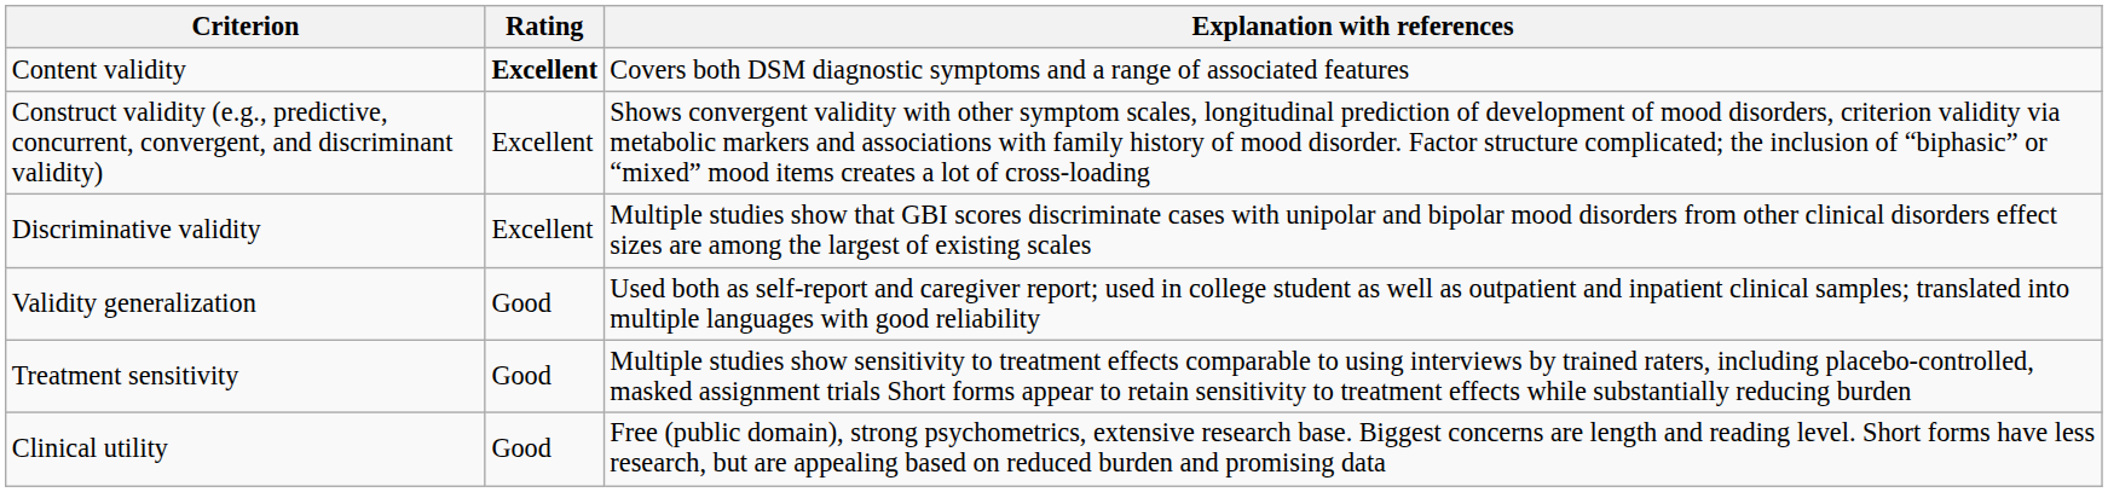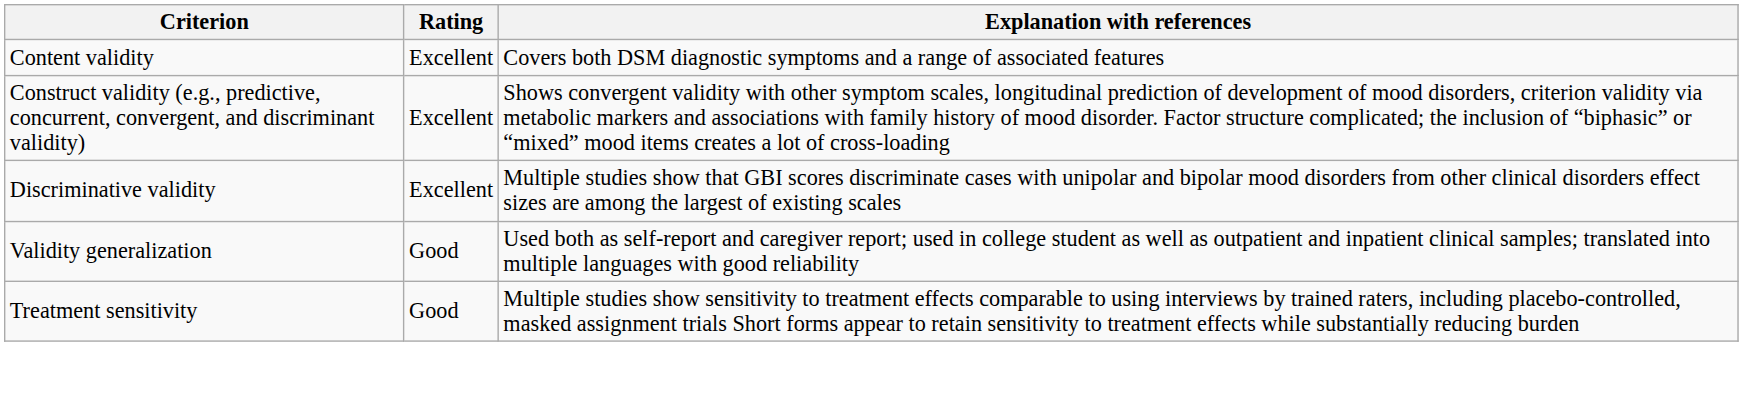Content validity | Rating: bold -> normal
- row: Clinical utility | Good | Free (public domain), strong psychometrics, extensive research base. Biggest concerns are length and reading level. Short forms have less research, but are appealing based on reduced burden and promising data
